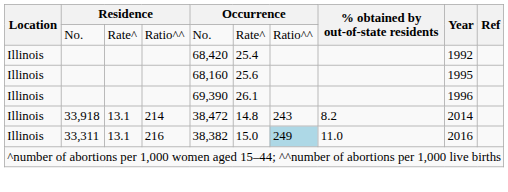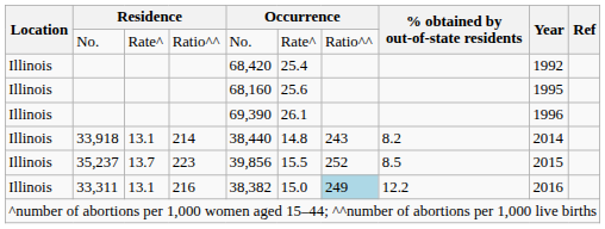33,918 | column 5: 38,472 -> 38,440
+ row: Illinois | 35,237 | 13.7 | 223 | 39,856 | 15.5 | 252 | 8.5 | 2015
33,311 | % obtained by out-of-state residents: 11.0 -> 12.2
